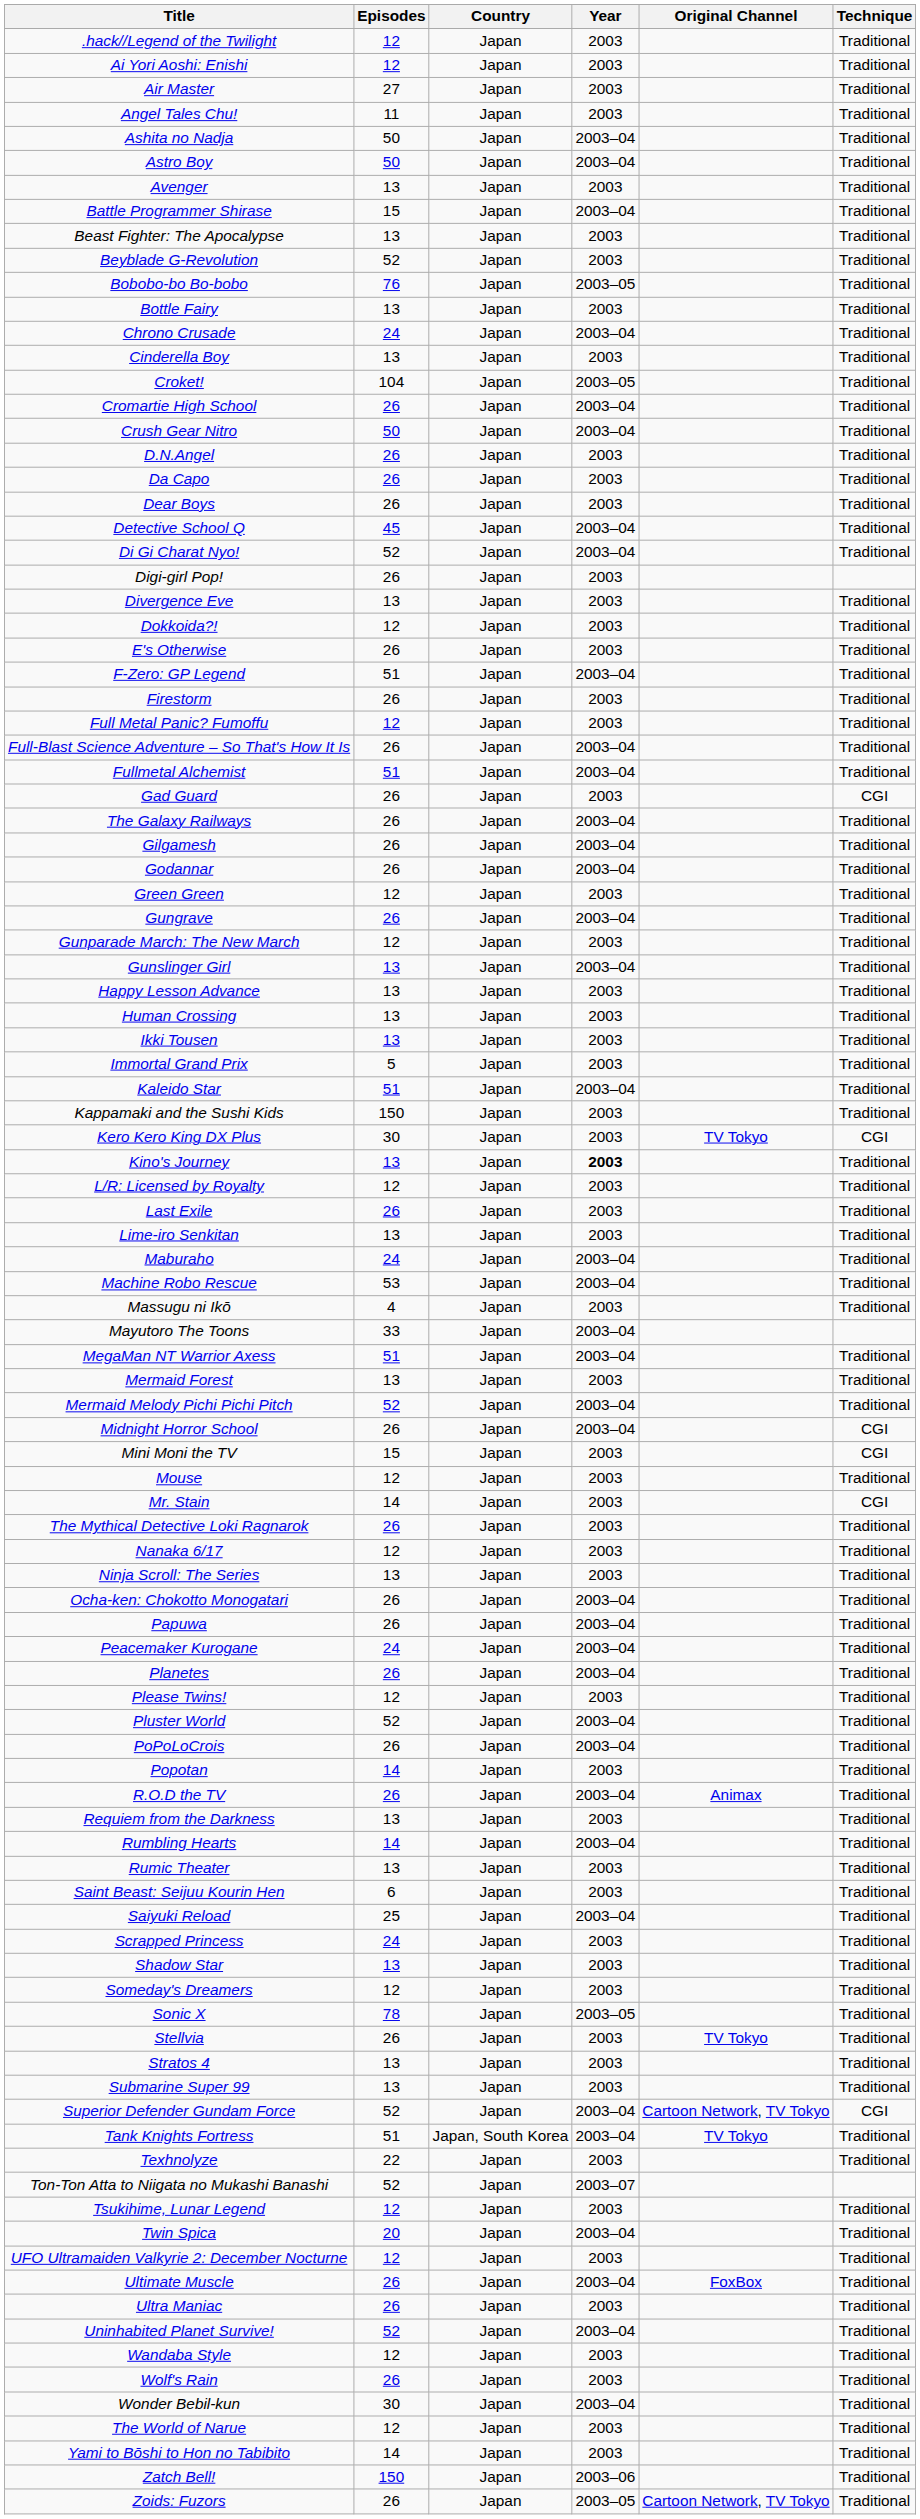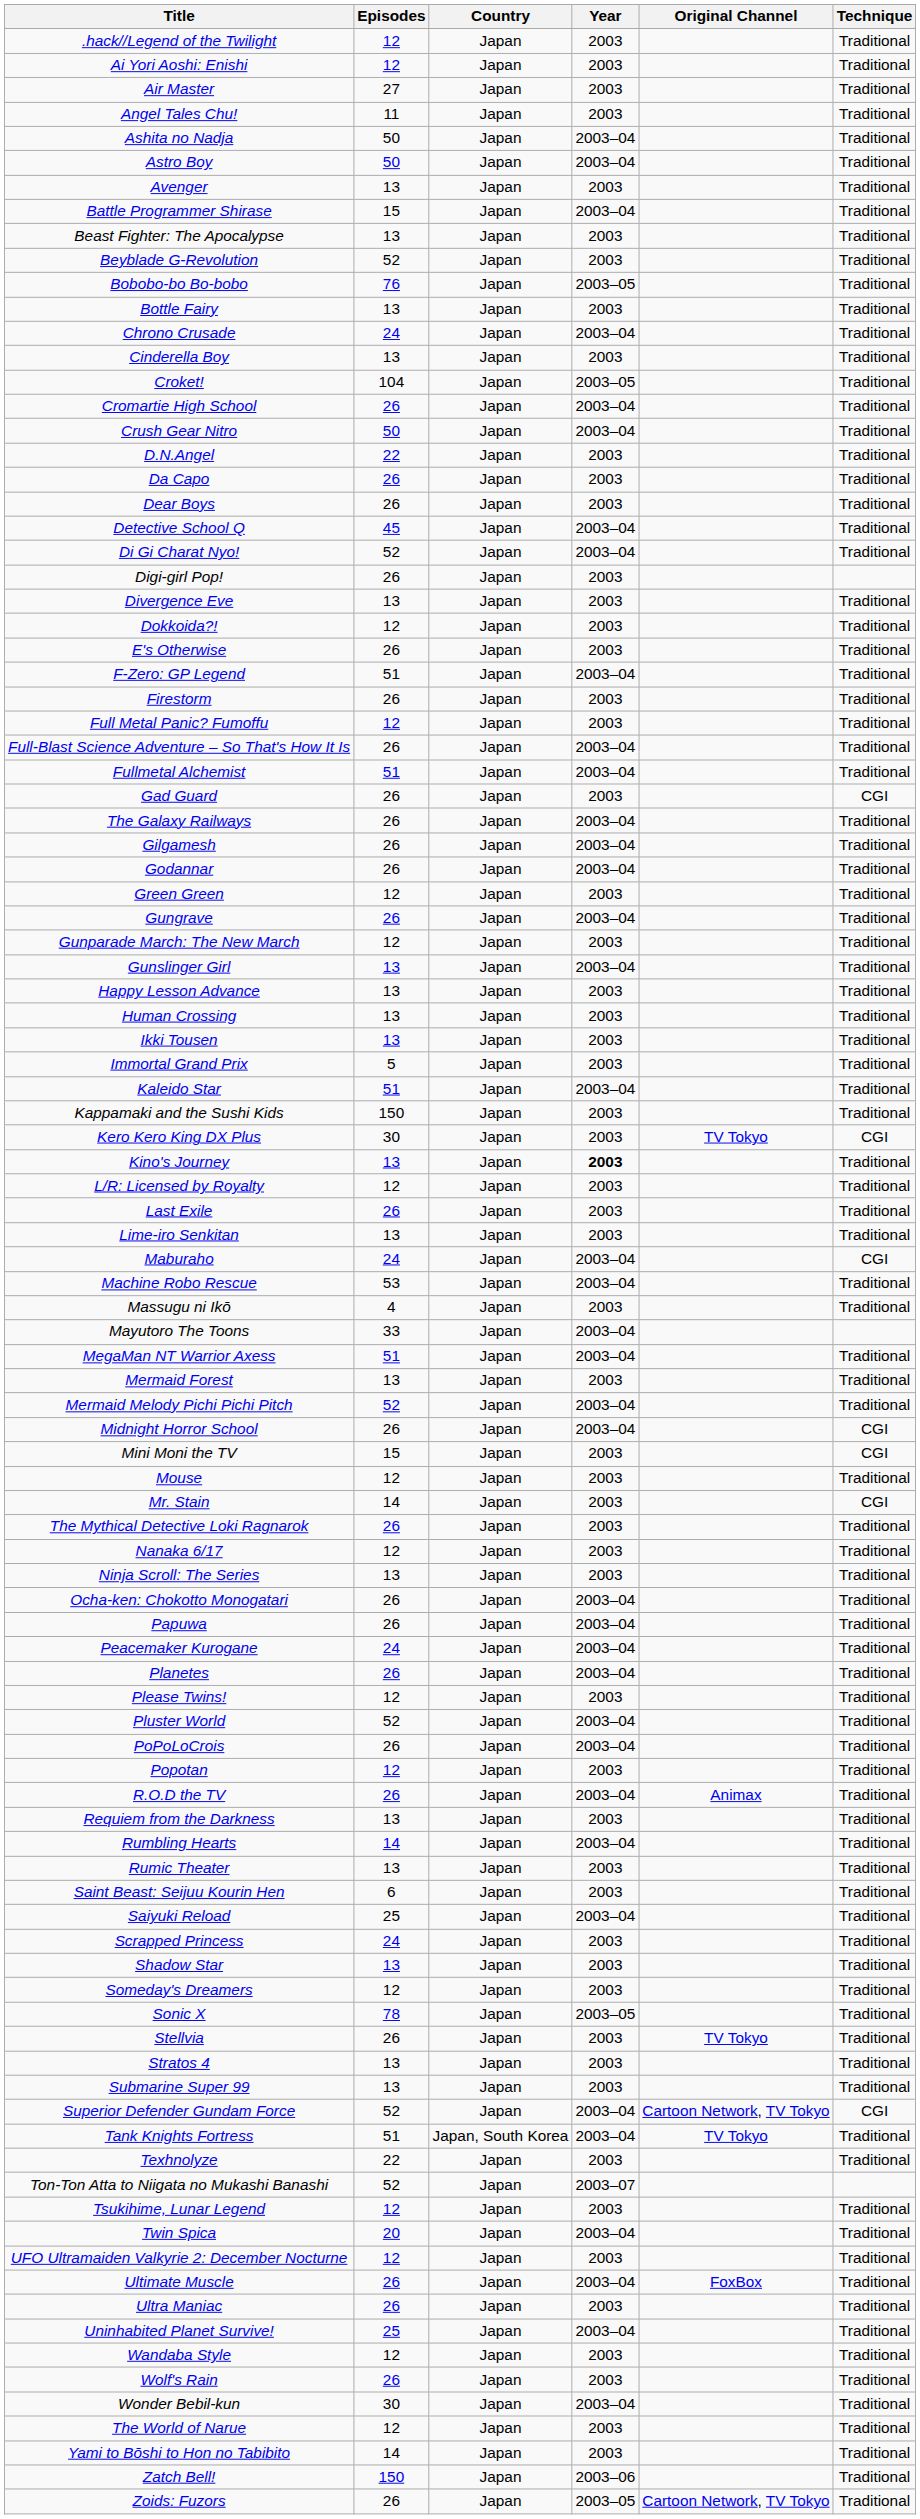D.N.Angel | Episodes: 26 -> 22
Maburaho | Technique: Traditional -> CGI
Popotan | Episodes: 14 -> 12
Uninhabited Planet Survive! | Episodes: 52 -> 25
